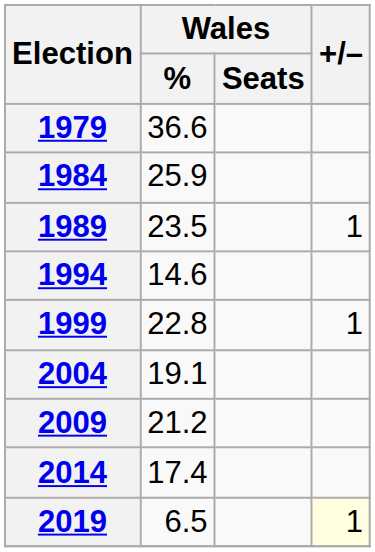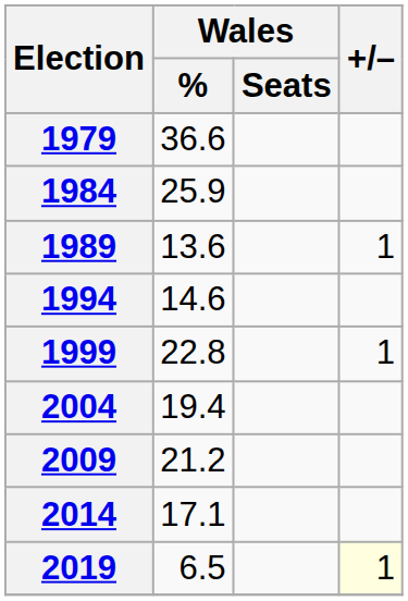1989 | Wales / %: 23.5 -> 13.6
2004 | Wales / %: 19.1 -> 19.4
2014 | Wales / %: 17.4 -> 17.1
